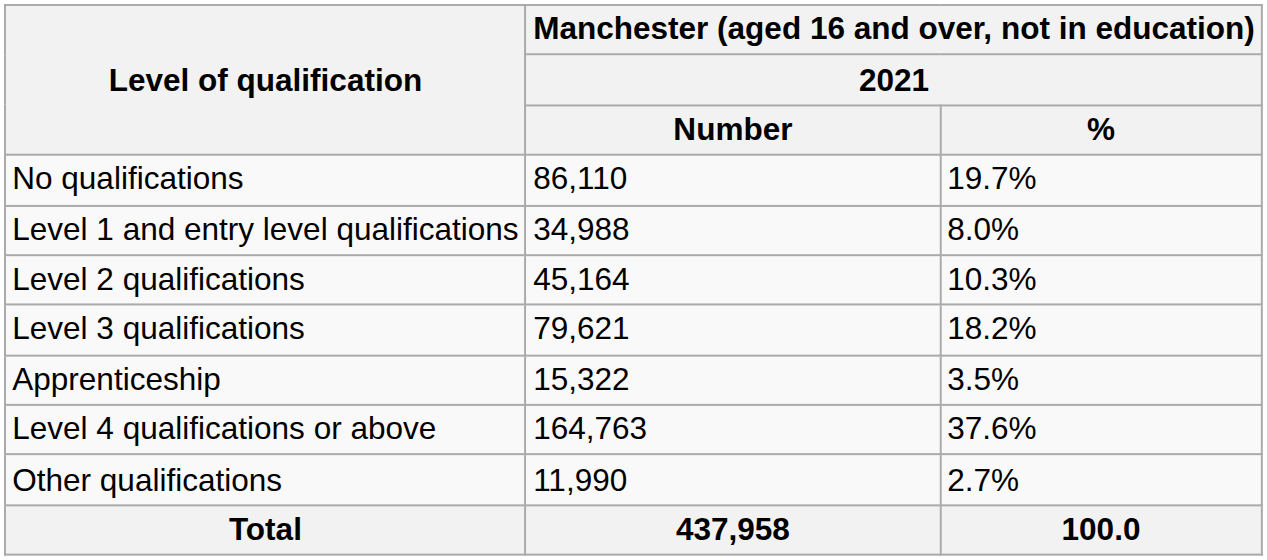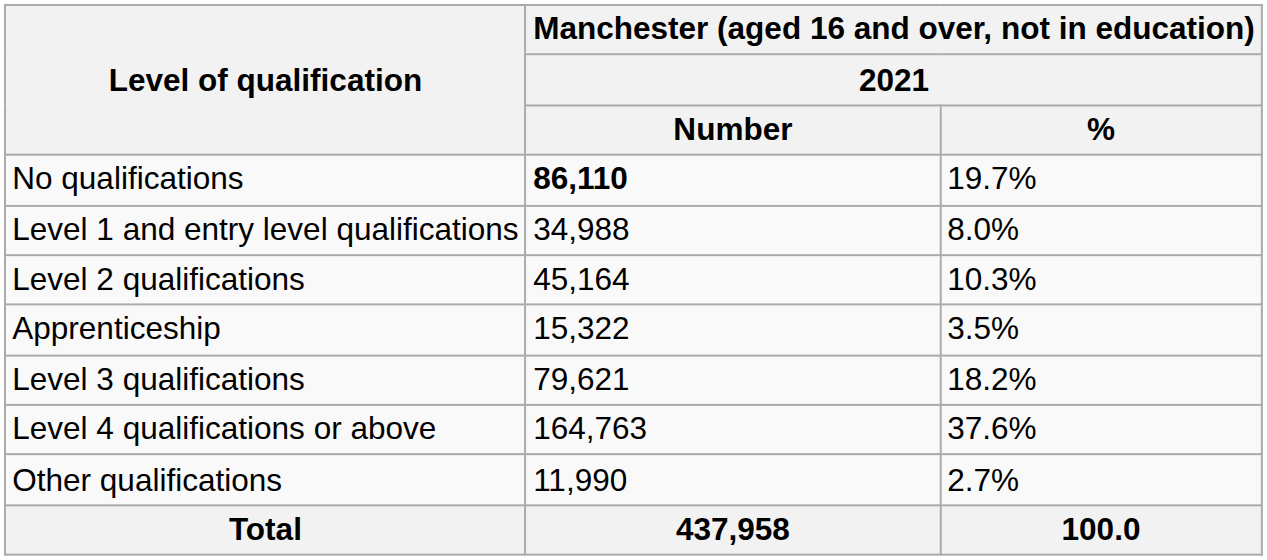No qualifications | column 2: normal -> bold
rows swapped: Apprenticeship <-> Level 3 qualifications
